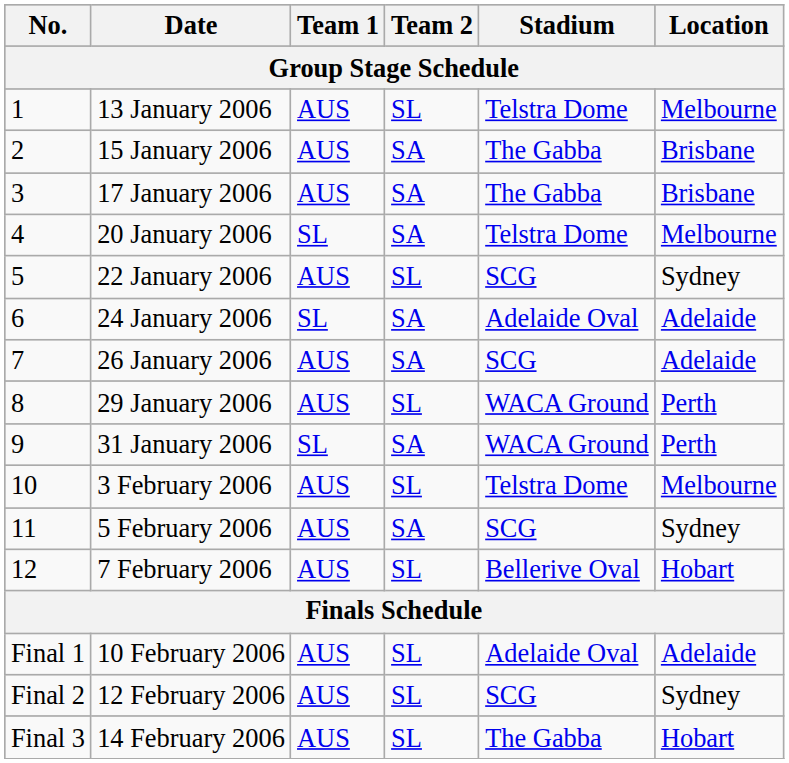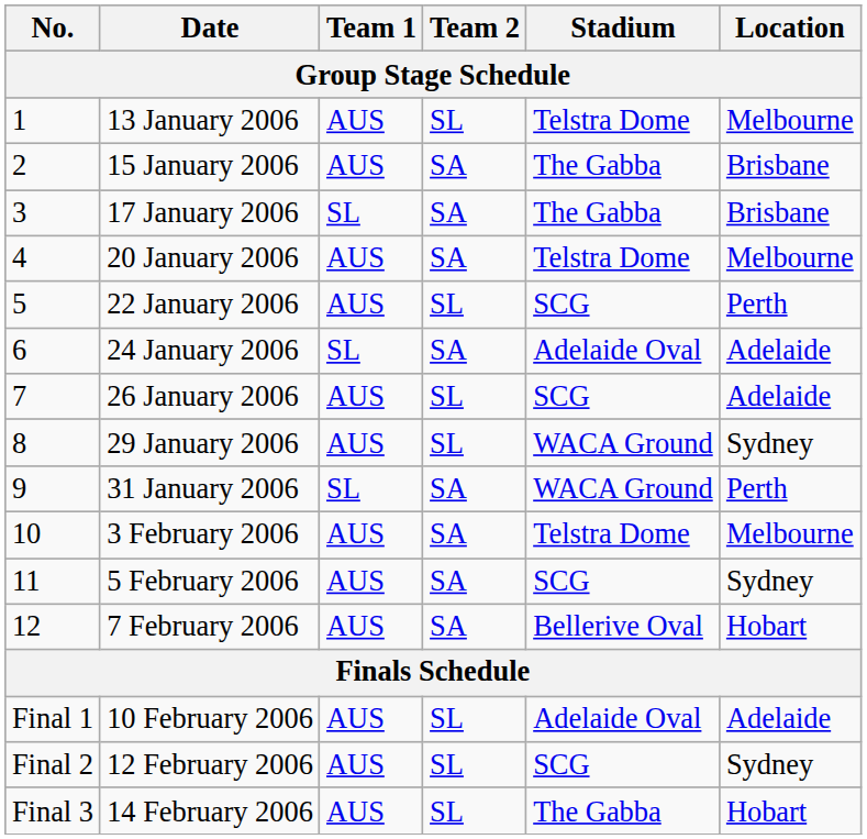17 January 2006 | Team 1: AUS -> SL
20 January 2006 | Team 1: SL -> AUS
22 January 2006 | Location: Sydney -> Perth
26 January 2006 | Team 2: SA -> SL
29 January 2006 | Location: Perth -> Sydney
3 February 2006 | Team 2: SL -> SA
7 February 2006 | Team 2: SL -> SA
